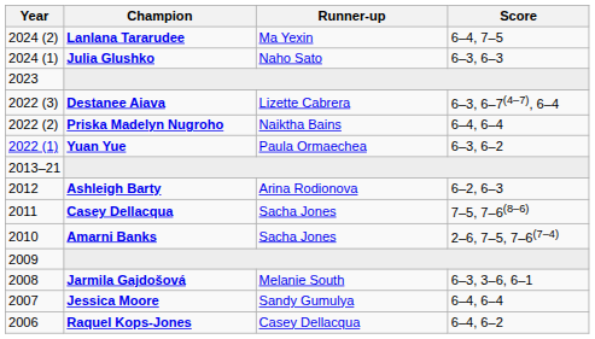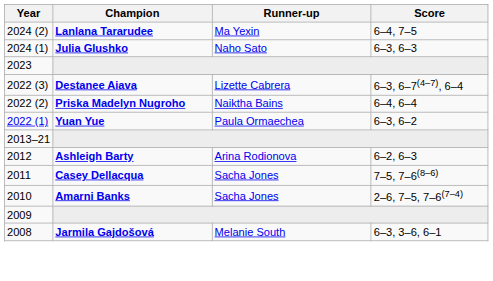- row: 2007 | Jessica Moore | Sandy Gumulya | 6–4, 6–4
- row: 2006 | Raquel Kops-Jones | Casey Dellacqua | 6–4, 6–2
